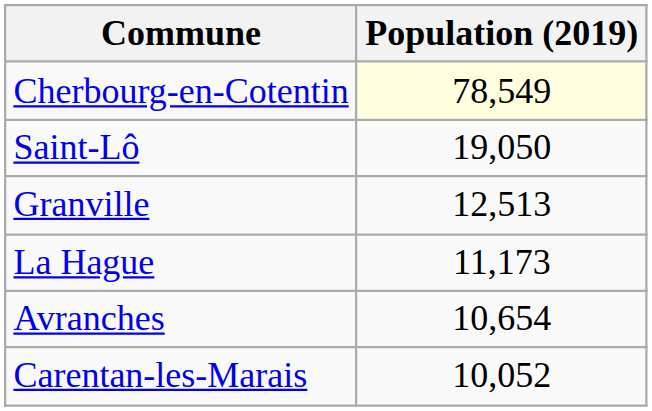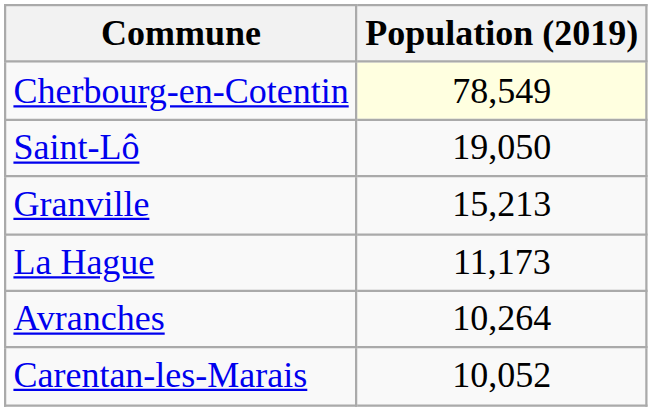Granville | Population (2019): 12,513 -> 15,213
Avranches | Population (2019): 10,654 -> 10,264
